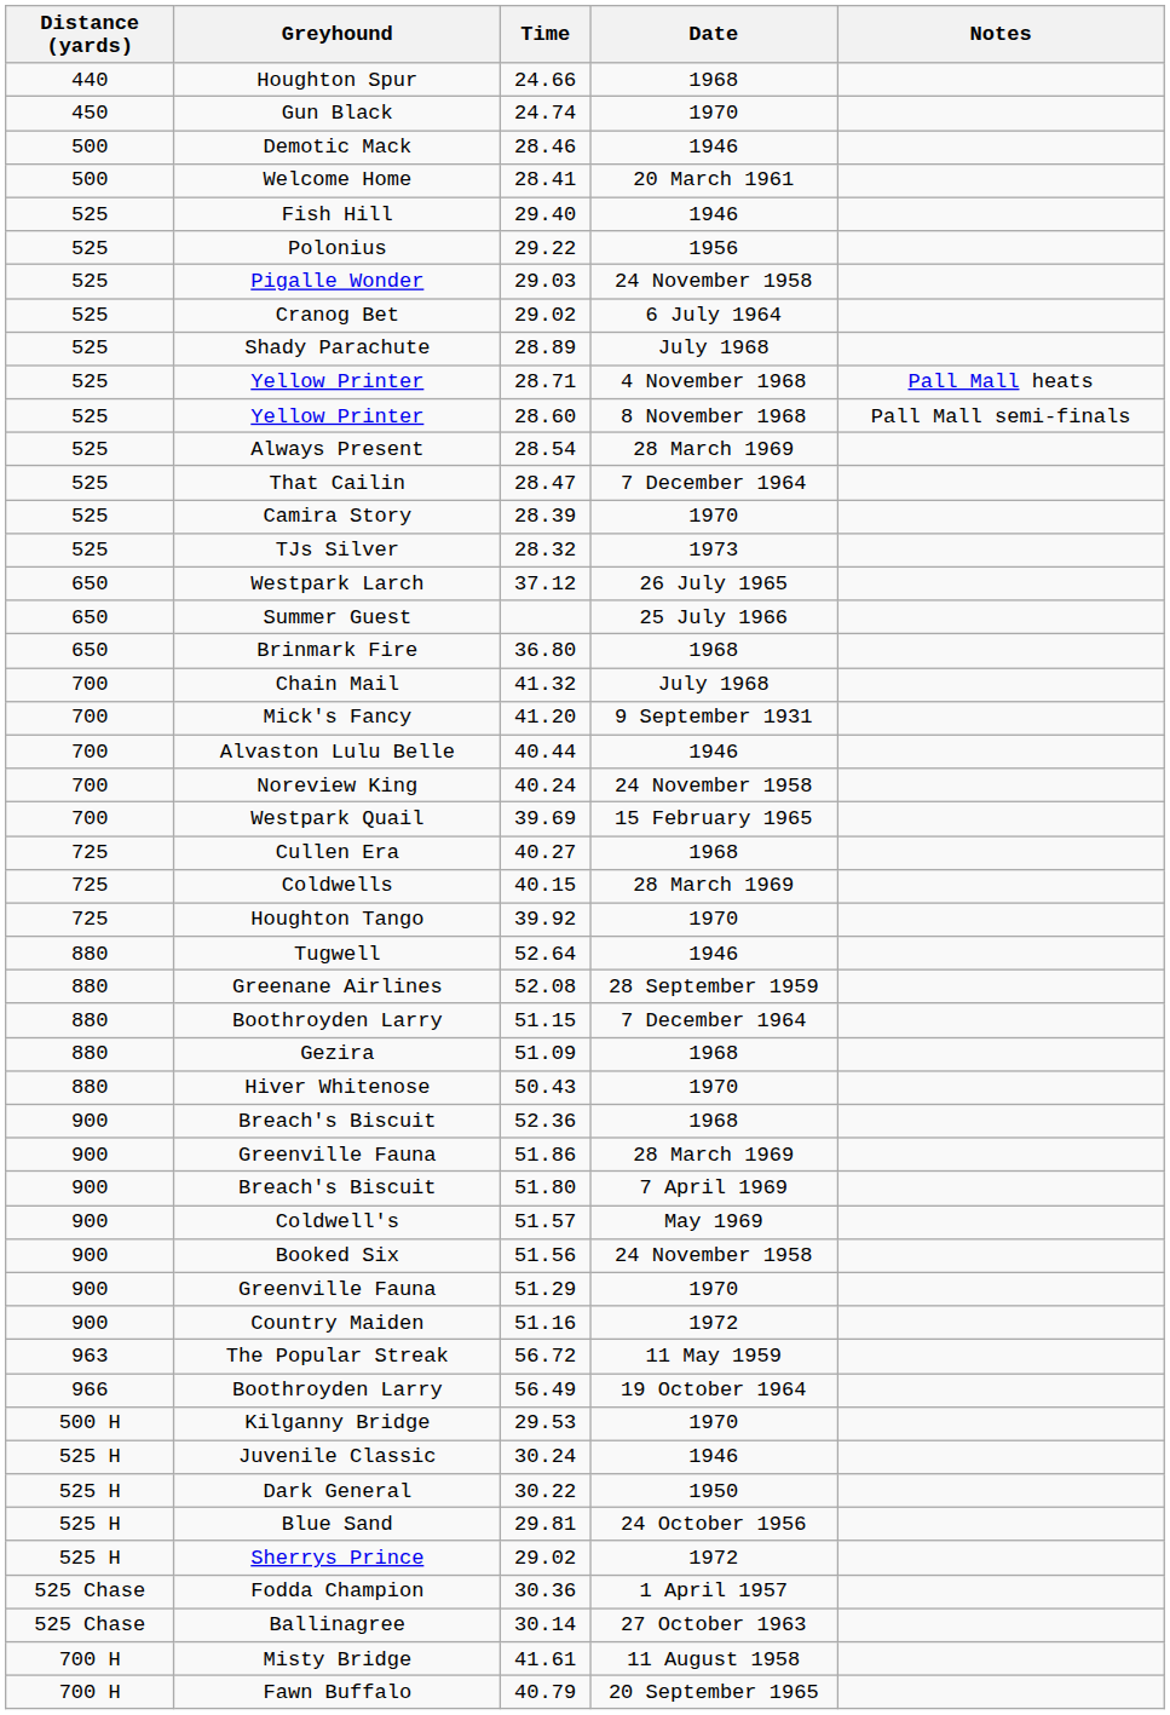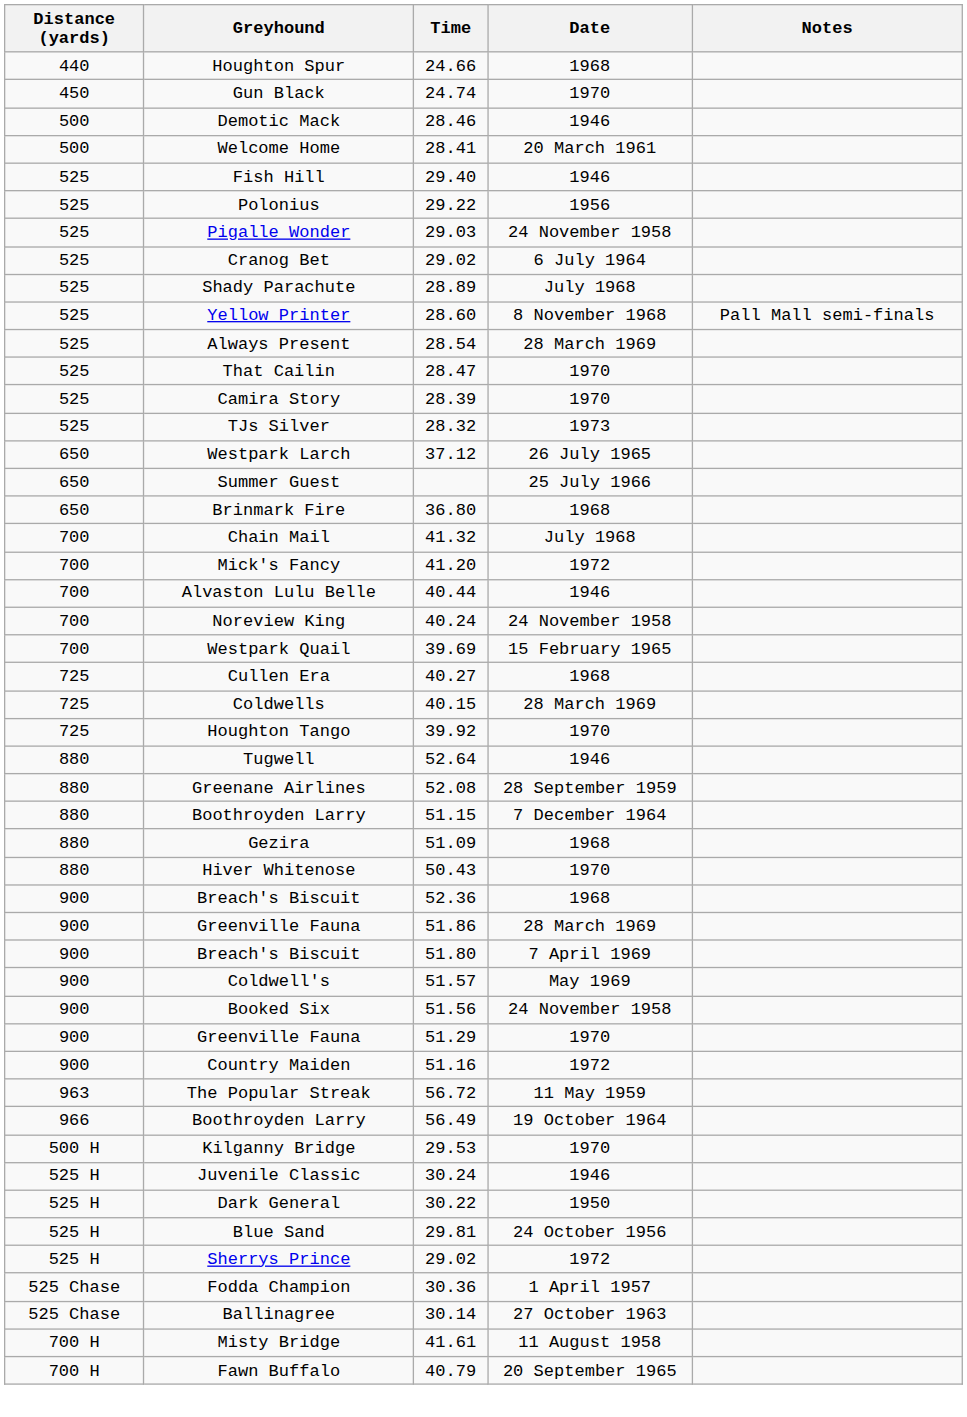- row: 525 | Yellow Printer | 28.71 | 4 November 1968 | Pall Mall heats
That Cailin | Date: 7 December 1964 -> 1970
Mick's Fancy | Date: 9 September 1931 -> 1972
